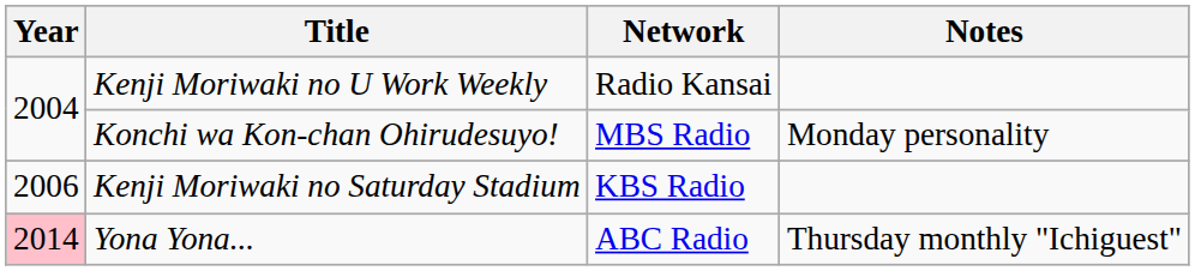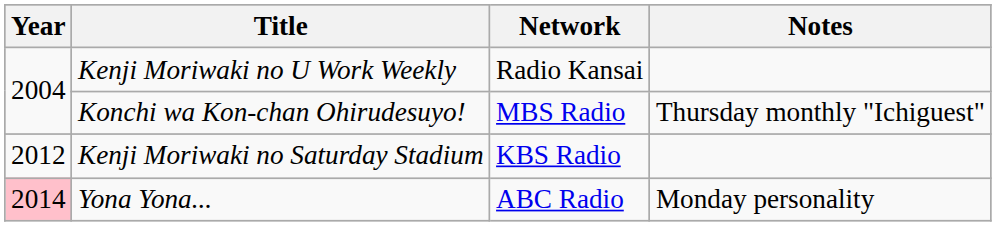Konchi wa Kon-chan Ohirudesuyo! | Notes: Monday personality -> Thursday monthly "Ichiguest"
Kenji Moriwaki no Saturday Stadium | Year: 2006 -> 2012
Yona Yona... | Notes: Thursday monthly "Ichiguest" -> Monday personality
